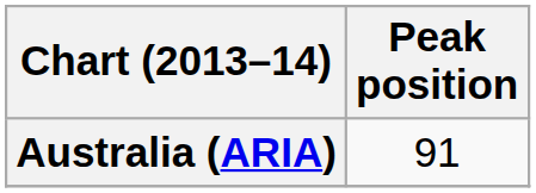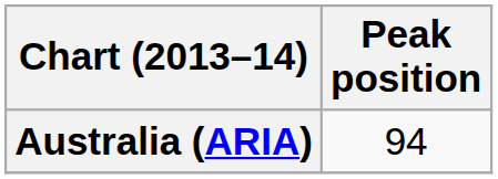Australia (ARIA) | Peak position: 91 -> 94
